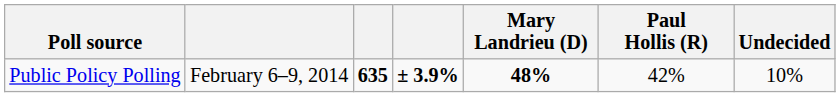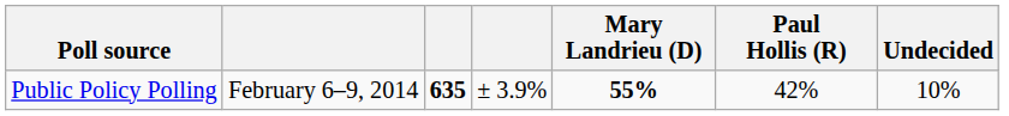Public Policy Polling | column 4: bold -> normal
Public Policy Polling | Mary Landrieu (D): 48% -> 55%
